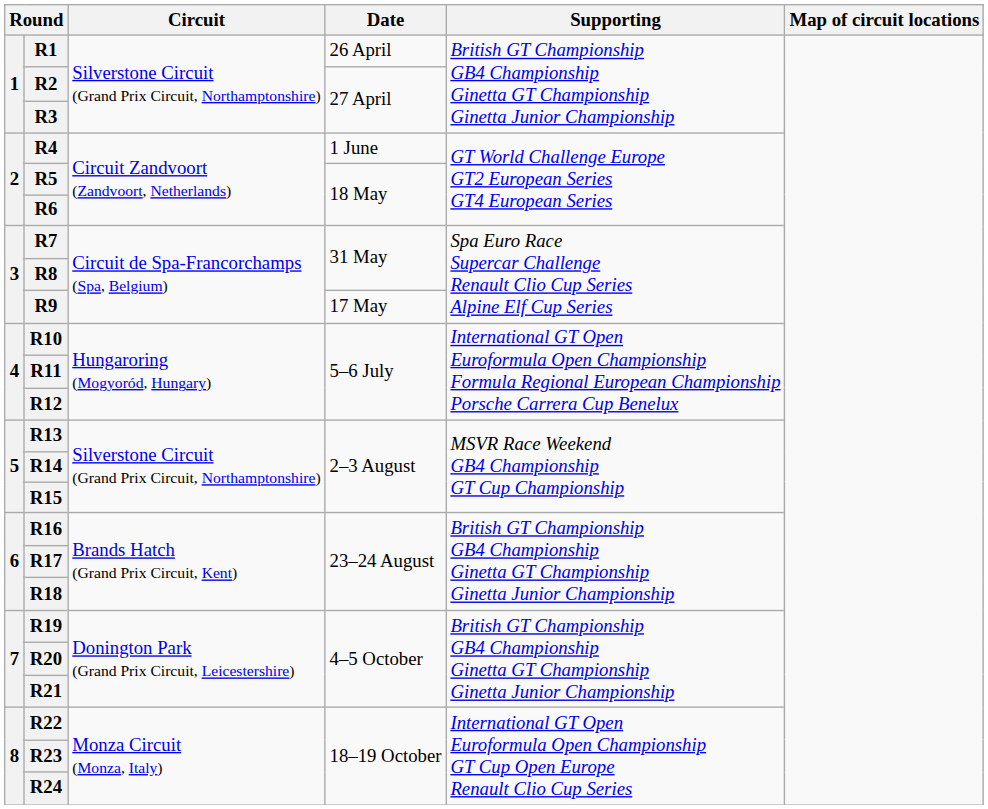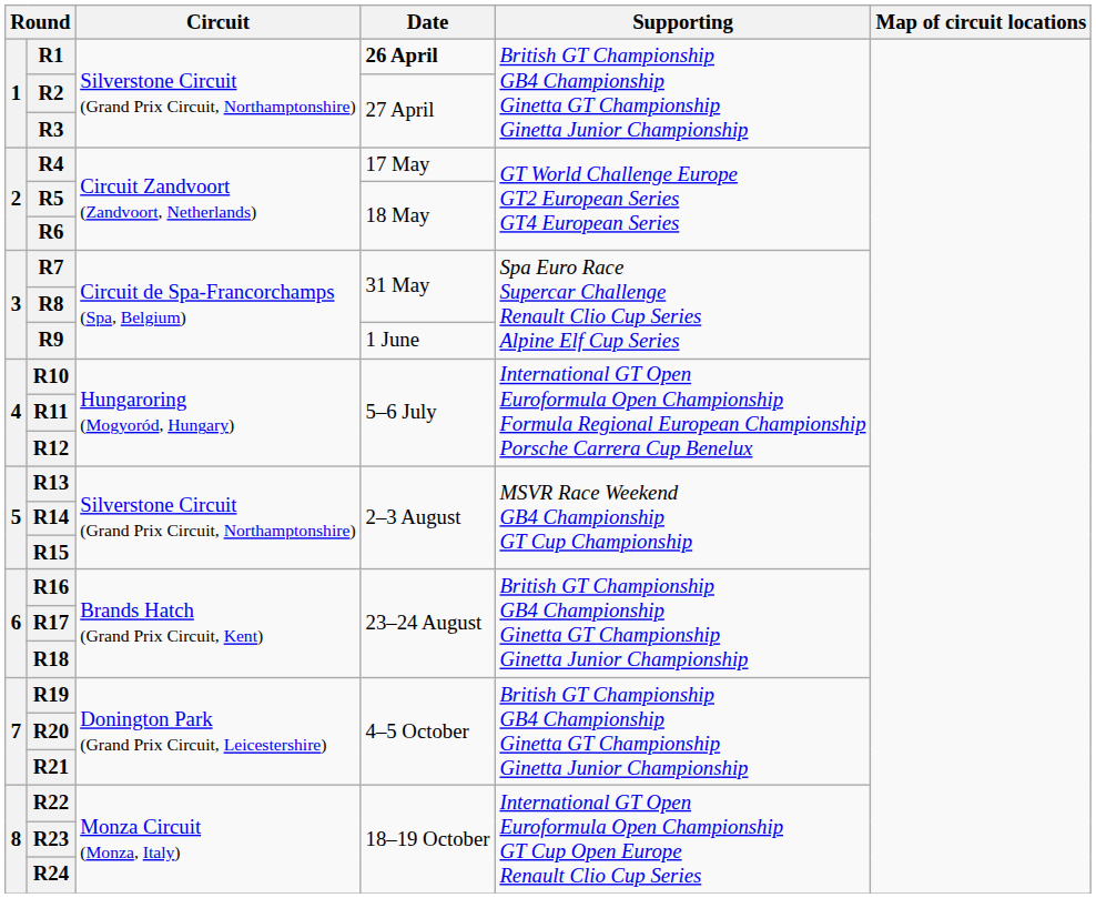R1 | Date: normal -> bold
R4 | Date: 1 June -> 17 May
R9 | Date: 17 May -> 1 June
